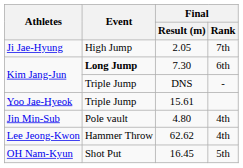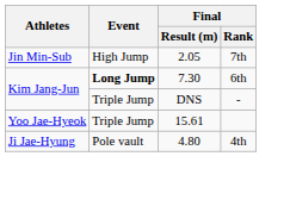2.05 | Athletes: Ji Jae-Hyung -> Jin Min-Sub
4.80 | Athletes: Jin Min-Sub -> Ji Jae-Hyung
- row: Lee Jeong-Kwon | Hammer Throw | 62.62 | 4th
- row: OH Nam-Kyun | Shot Put | 16.45 | 5th
